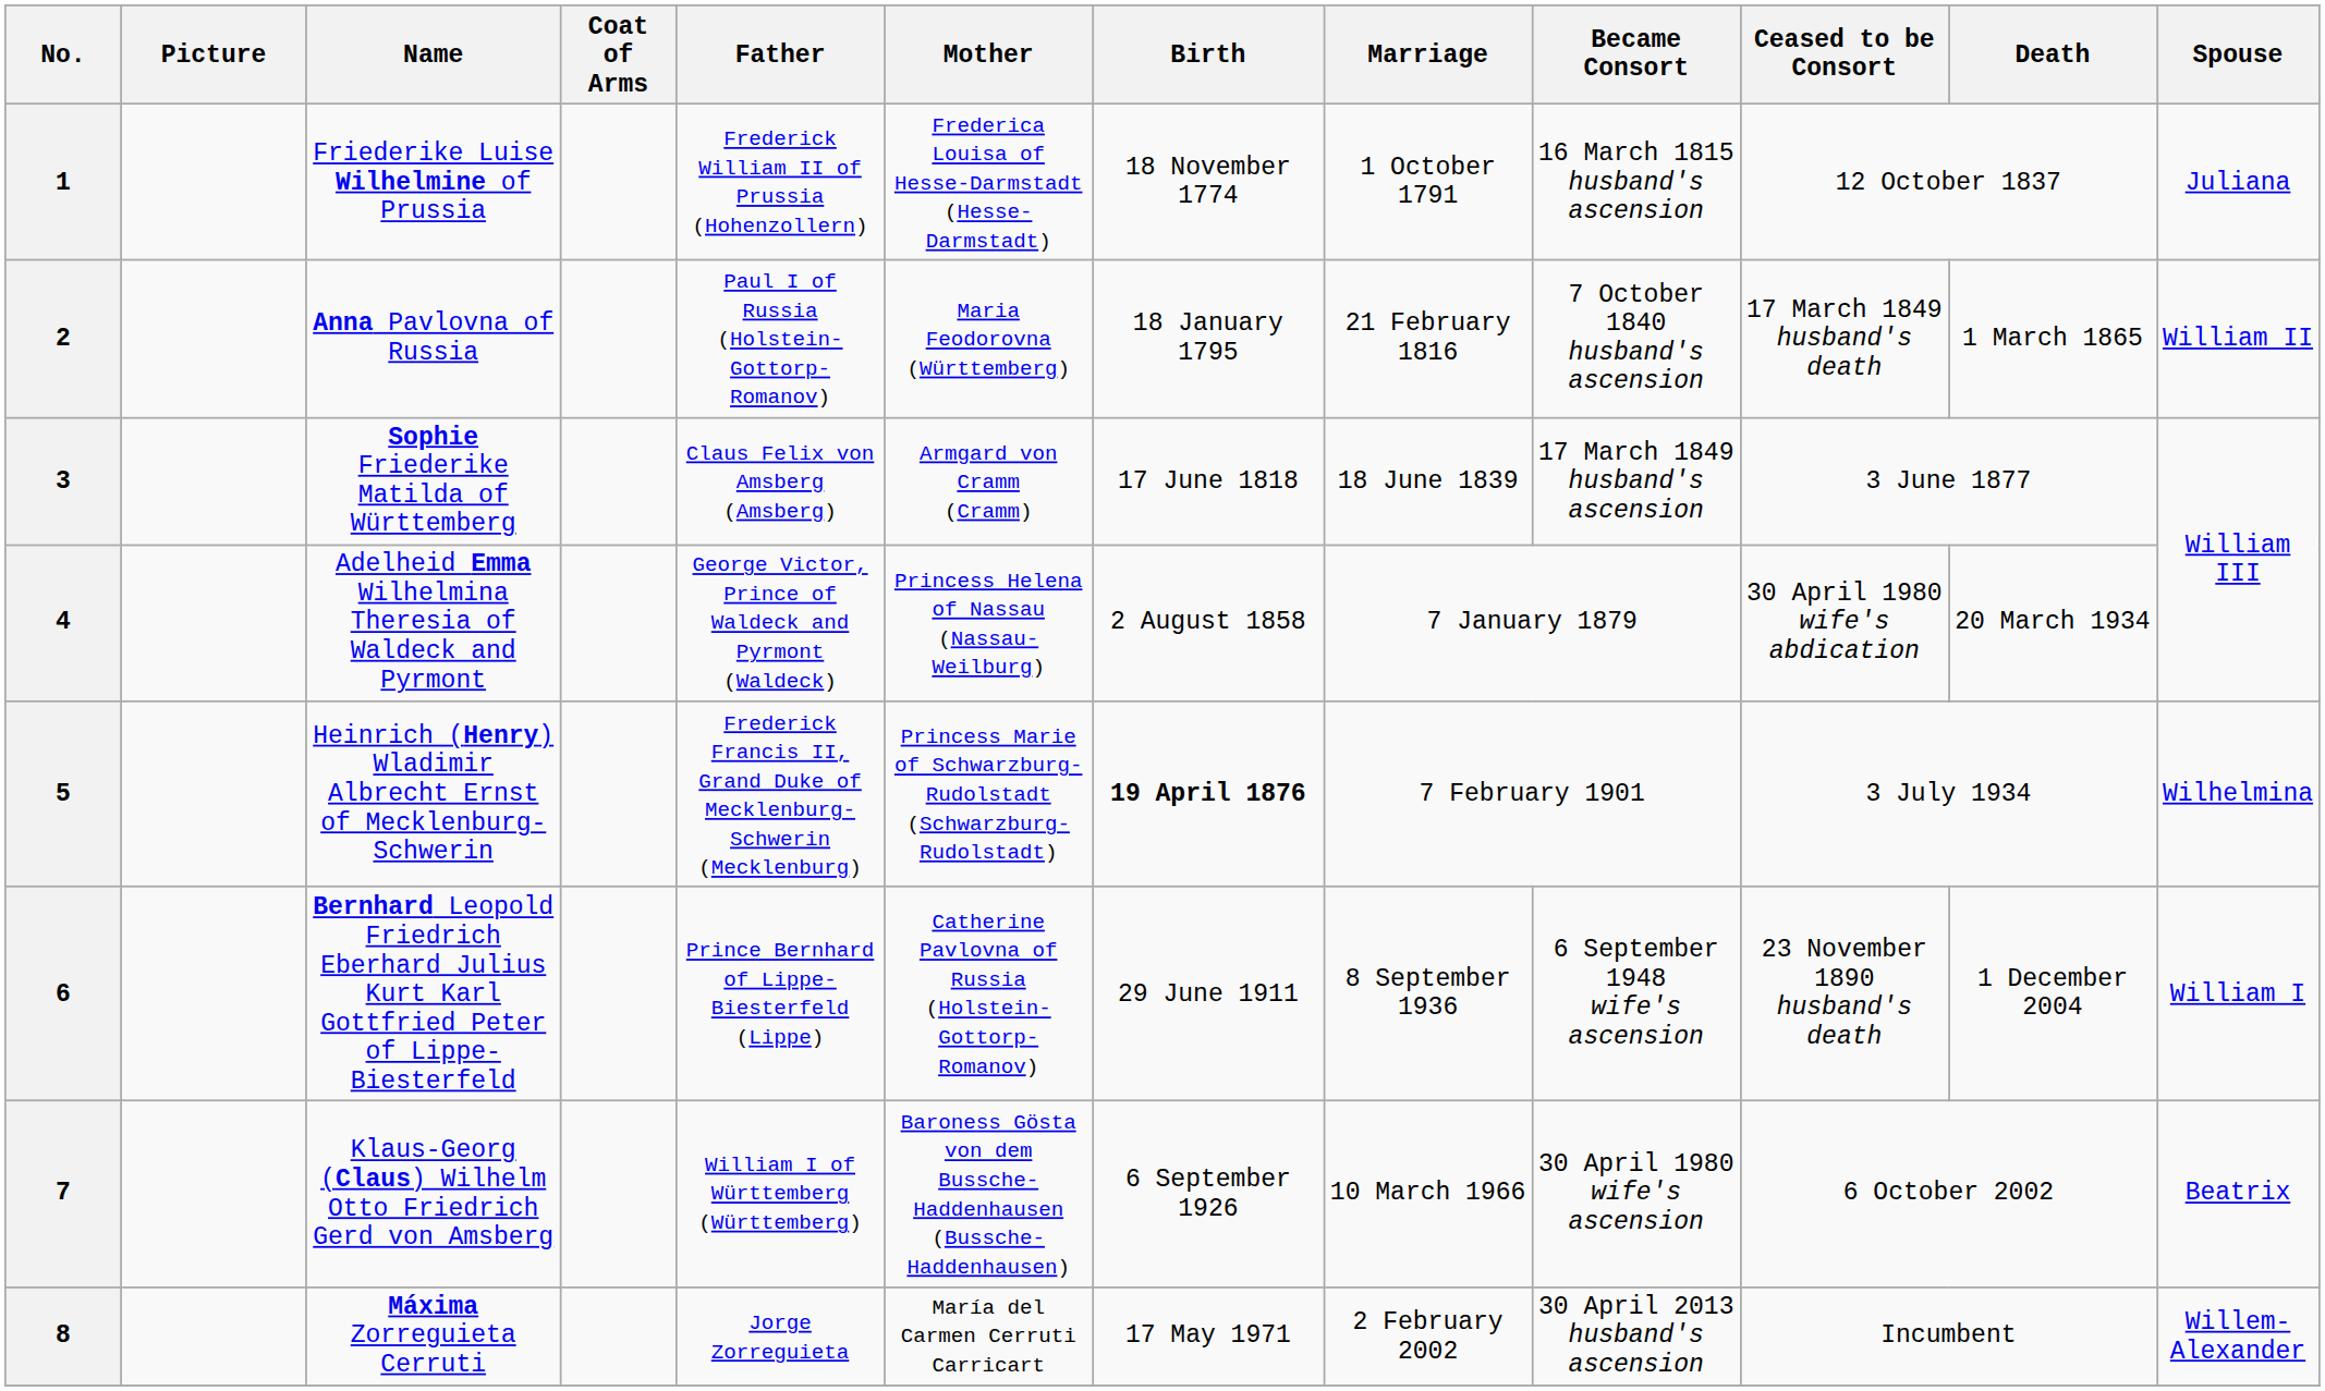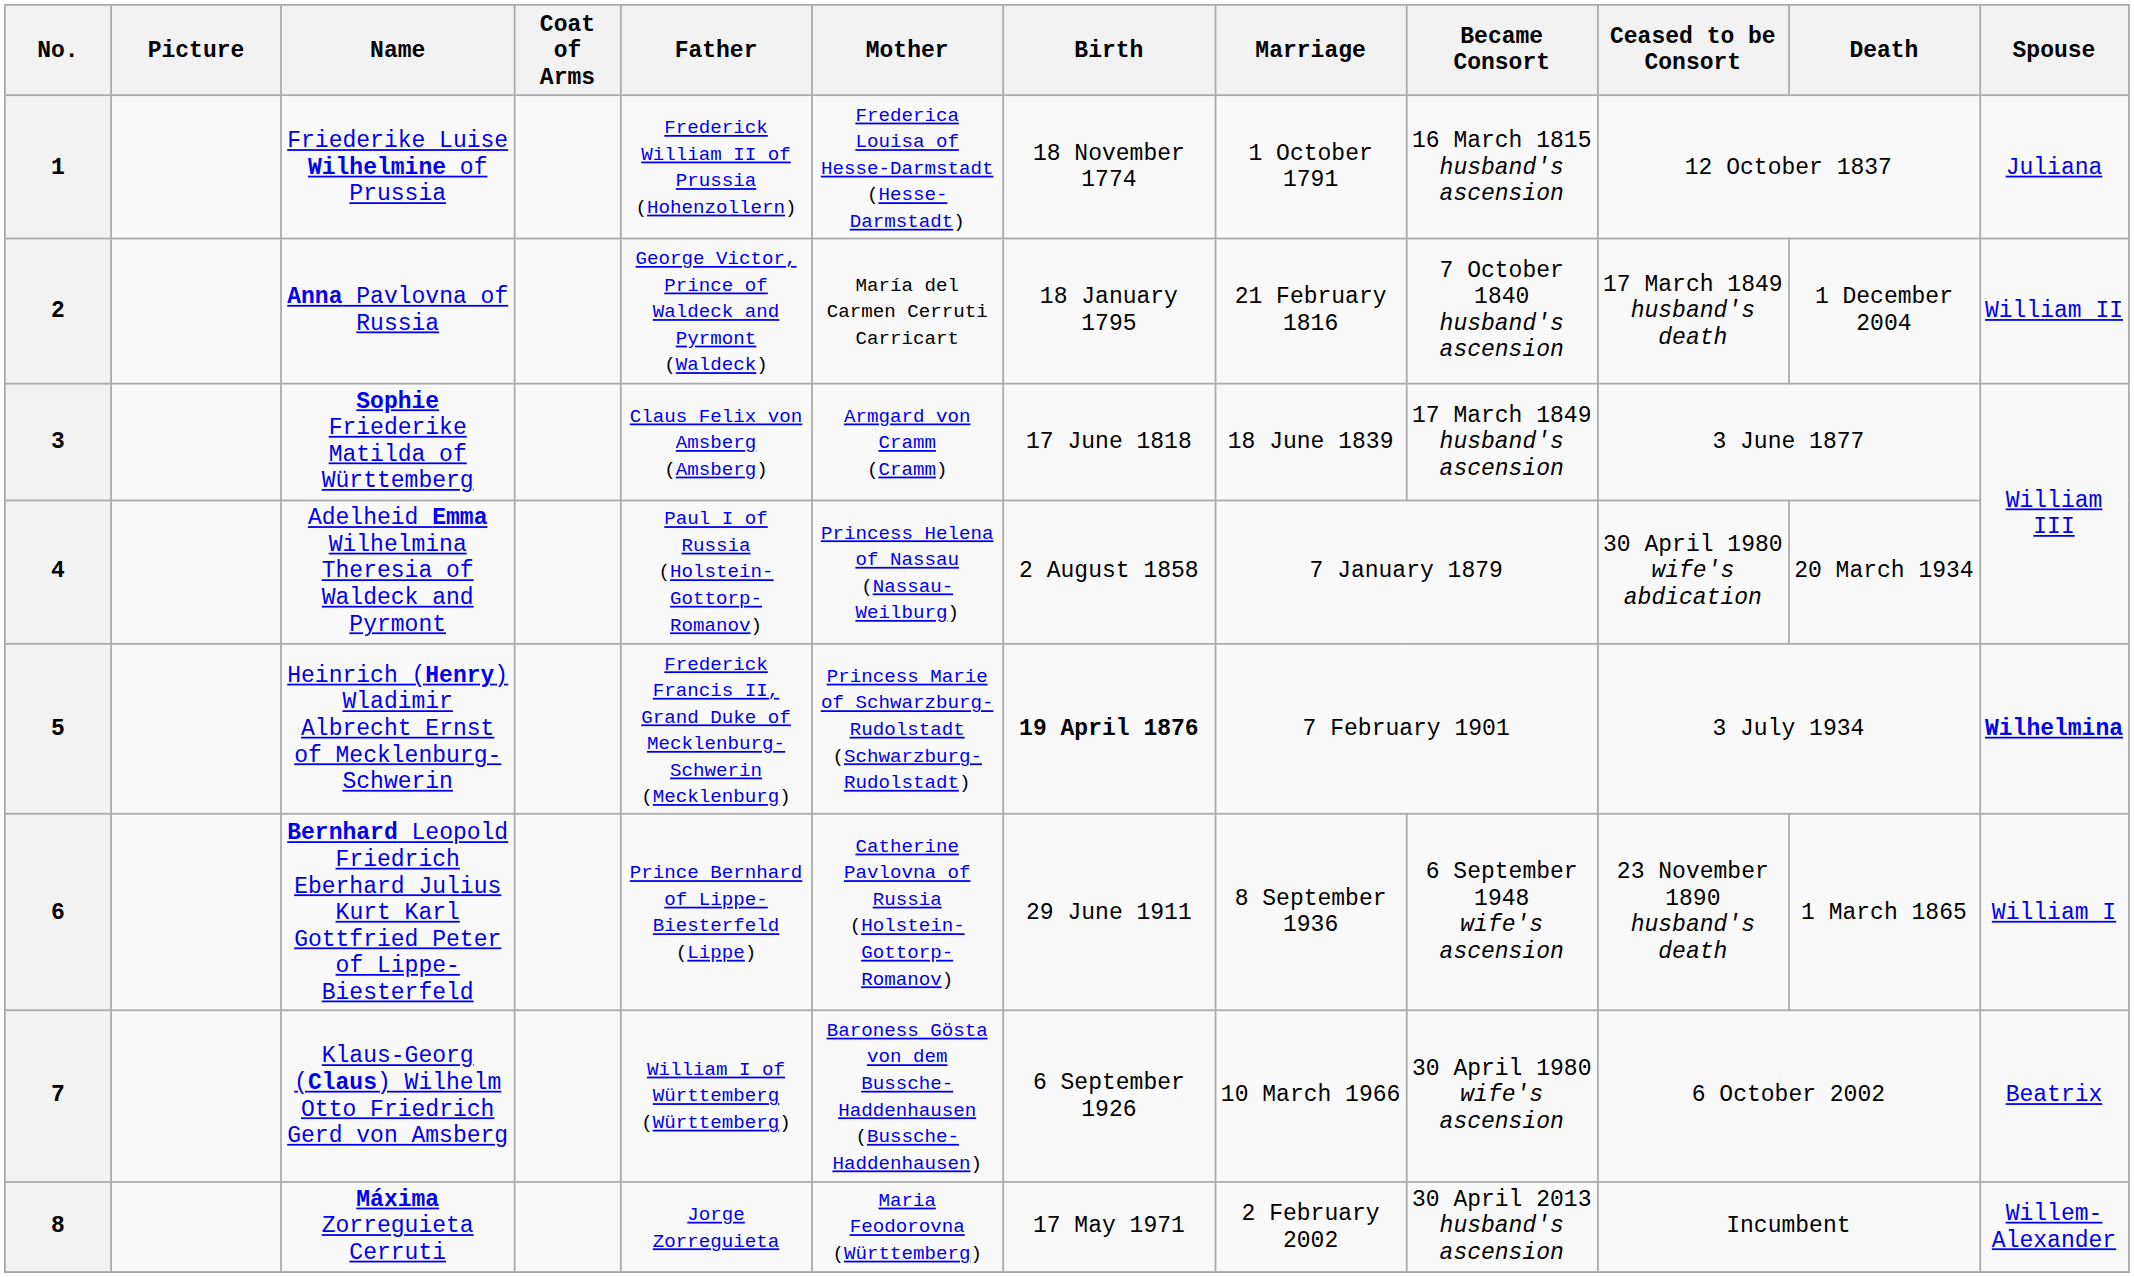2 | Father: Paul I of Russia (Holstein-Gottorp-Romanov) -> George Victor, Prince of Waldeck and Pyrmont (Waldeck)
2 | Mother: Maria Feodorovna (Württemberg) -> María del Carmen Cerruti Carricart
2 | Death: 1 March 1865 -> 1 December 2004
4 | Father: George Victor, Prince of Waldeck and Pyrmont (Waldeck) -> Paul I of Russia (Holstein-Gottorp-Romanov)
5 | Spouse: normal -> bold
6 | Death: 1 December 2004 -> 1 March 1865
8 | Mother: María del Carmen Cerruti Carricart -> Maria Feodorovna (Württemberg)
